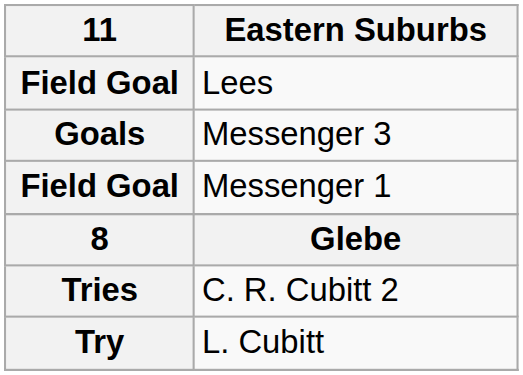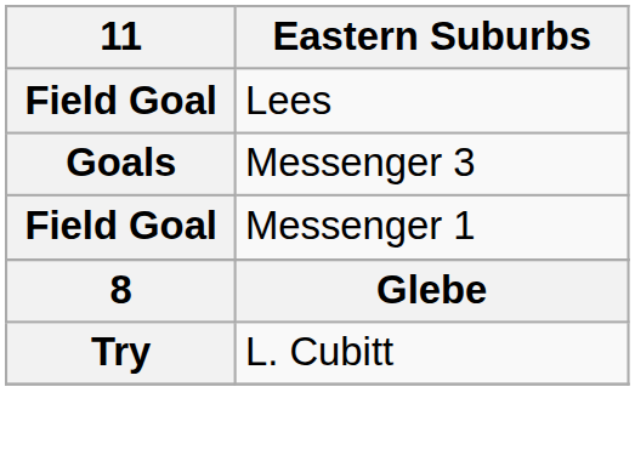- row: Tries | C. R. Cubitt 2
